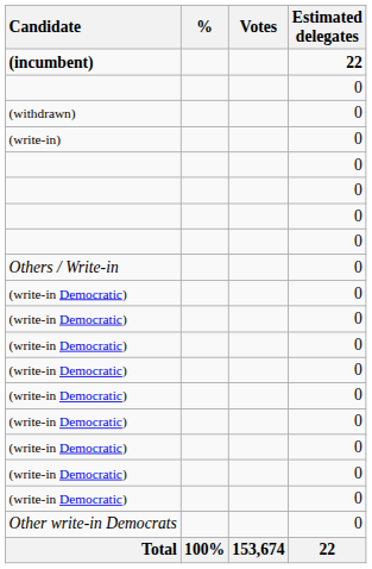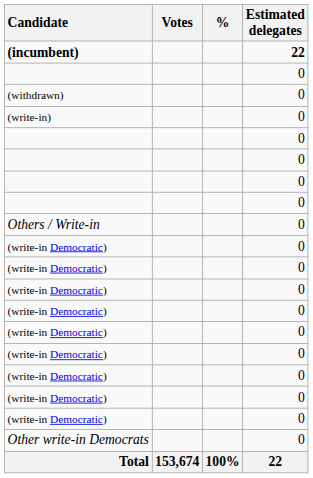columns swapped: Votes <-> %
